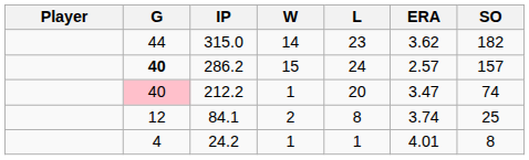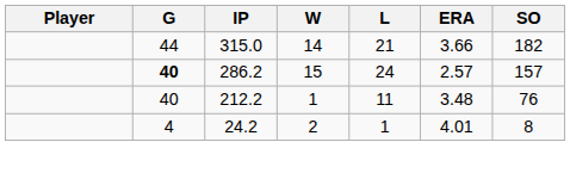315.0 | L: 23 -> 21
315.0 | ERA: 3.62 -> 3.66
212.2 | G: pink background -> no background
212.2 | L: 20 -> 11
212.2 | ERA: 3.47 -> 3.48
212.2 | SO: 74 -> 76
- row: 12 | 84.1 | 2 | 8 | 3.74 | 25
24.2 | W: 1 -> 2
